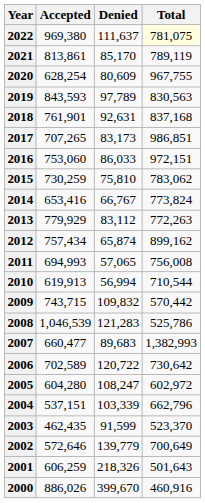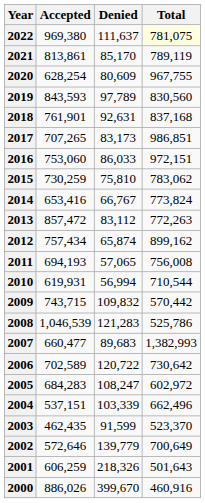2019 | Total: 830,563 -> 830,560
2013 | Accepted: 779,929 -> 857,472
2011 | Accepted: 694,993 -> 694,193
2010 | Accepted: 619,913 -> 619,931
2005 | Accepted: 604,280 -> 684,283
2004 | Total: 662,796 -> 662,496
